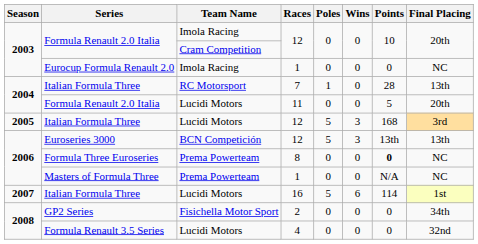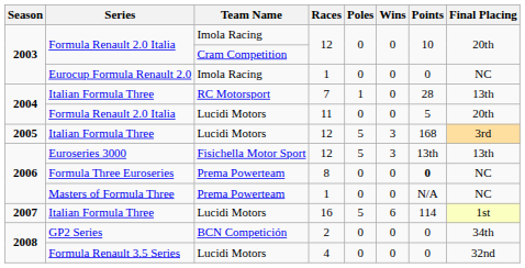Euroseries 3000 | Team Name: BCN Competición -> Fisichella Motor Sport
GP2 Series | Team Name: Fisichella Motor Sport -> BCN Competición
